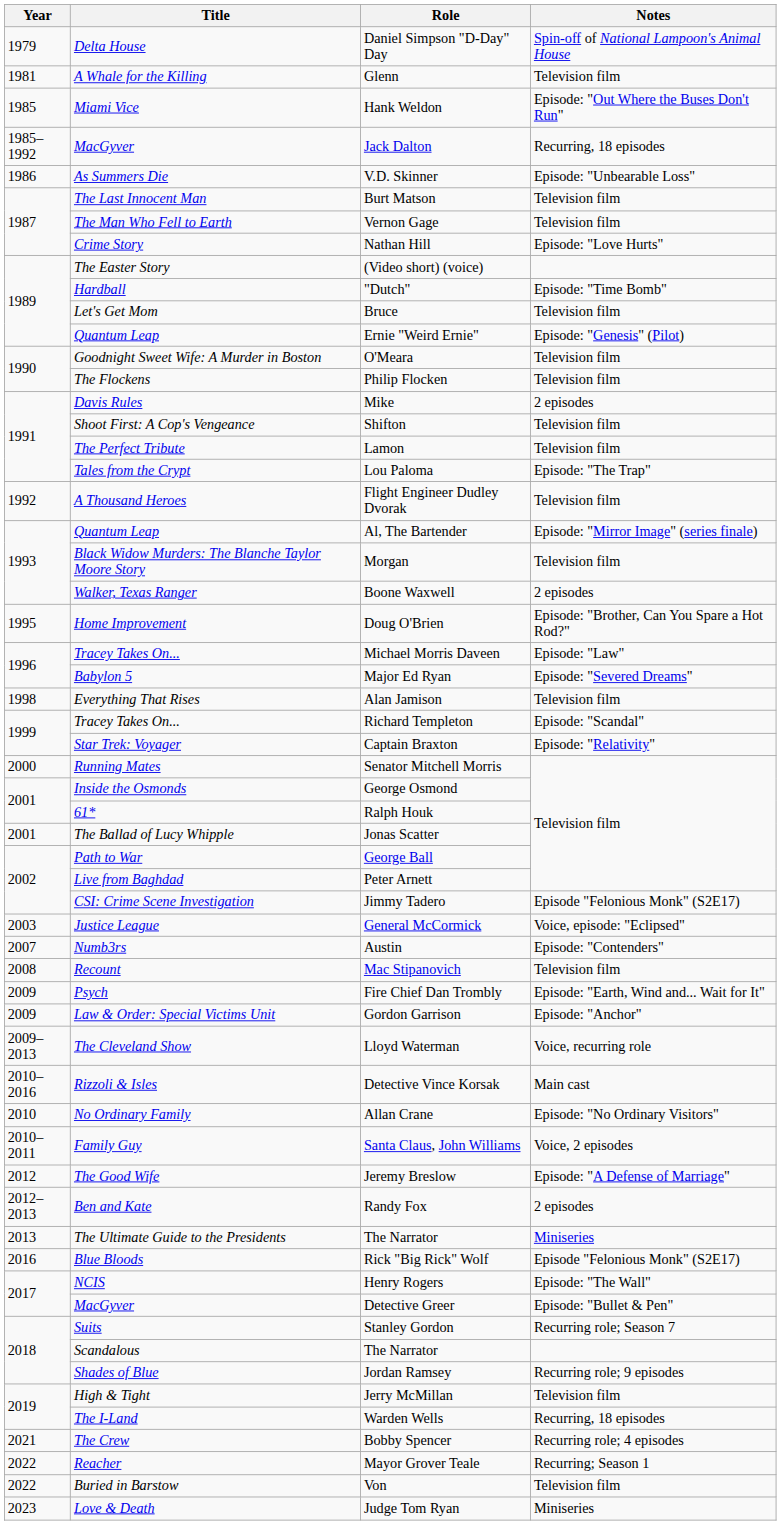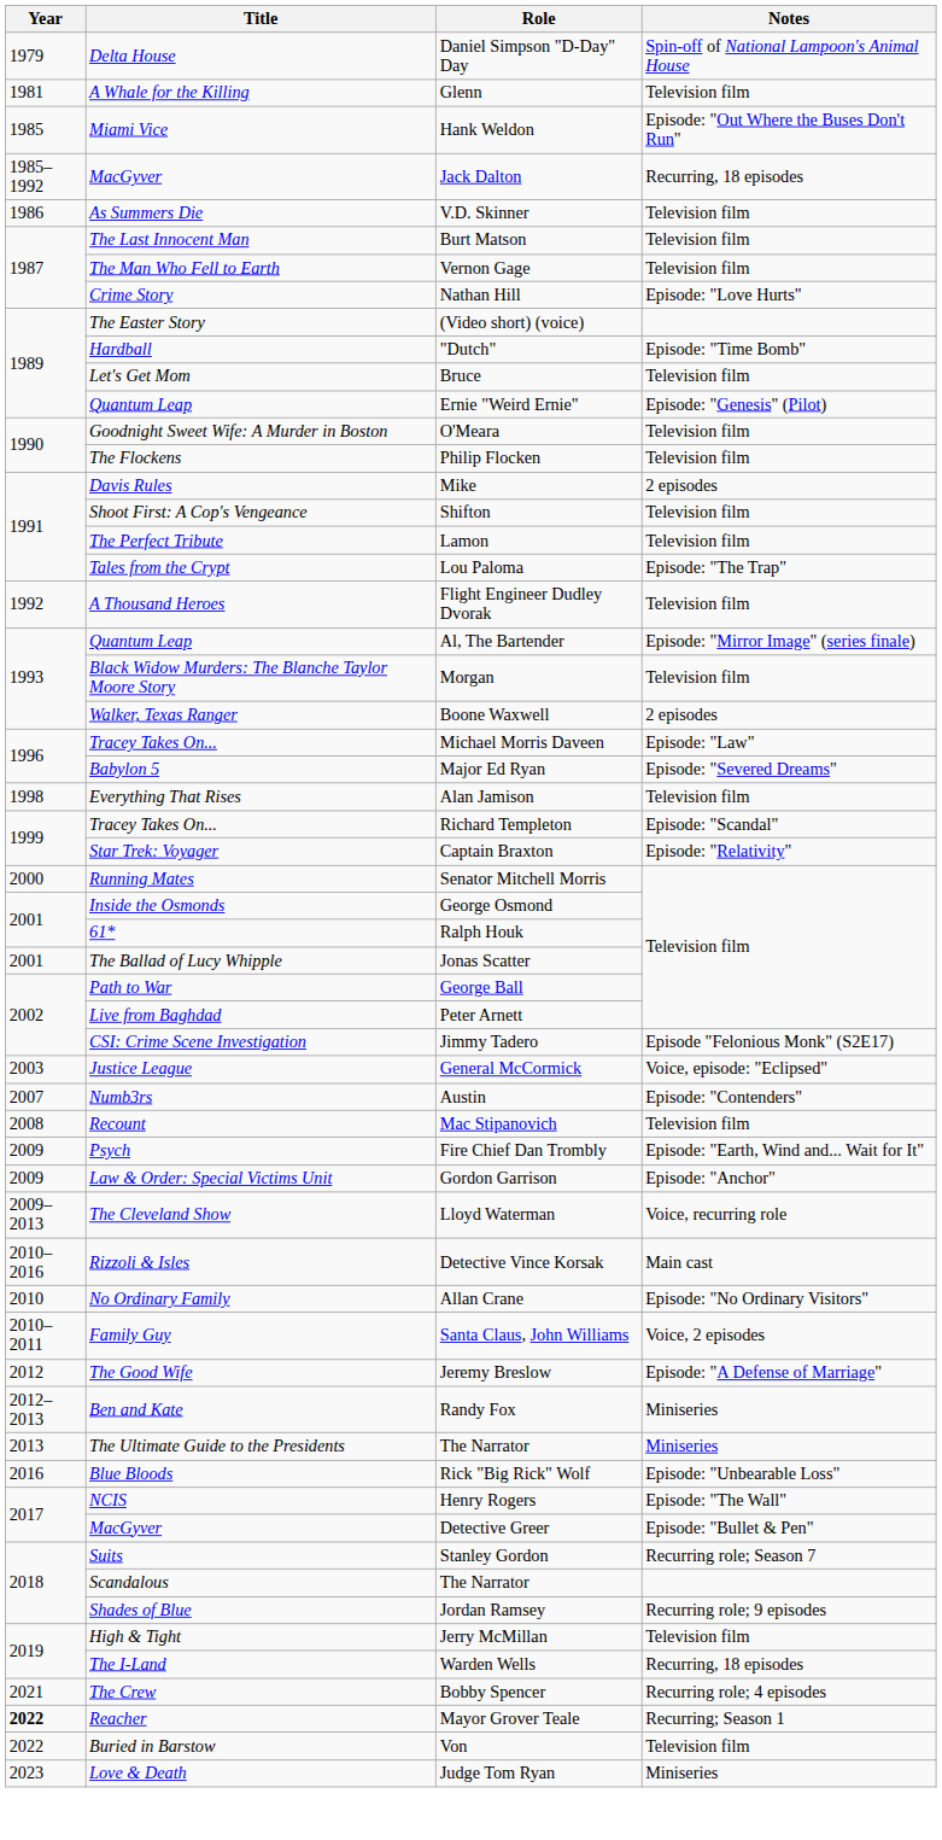V.D. Skinner | Notes: Episode: "Unbearable Loss" -> Television film
- row: 1995 | Home Improvement | Doug O'Brien | Episode: "Brother, Can You Spare a Hot Rod?"
Randy Fox | Notes: 2 episodes -> Miniseries
Rick "Big Rick" Wolf | Notes: Episode "Felonious Monk" (S2E17) -> Episode: "Unbearable Loss"
Mayor Grover Teale | Year: normal -> bold
